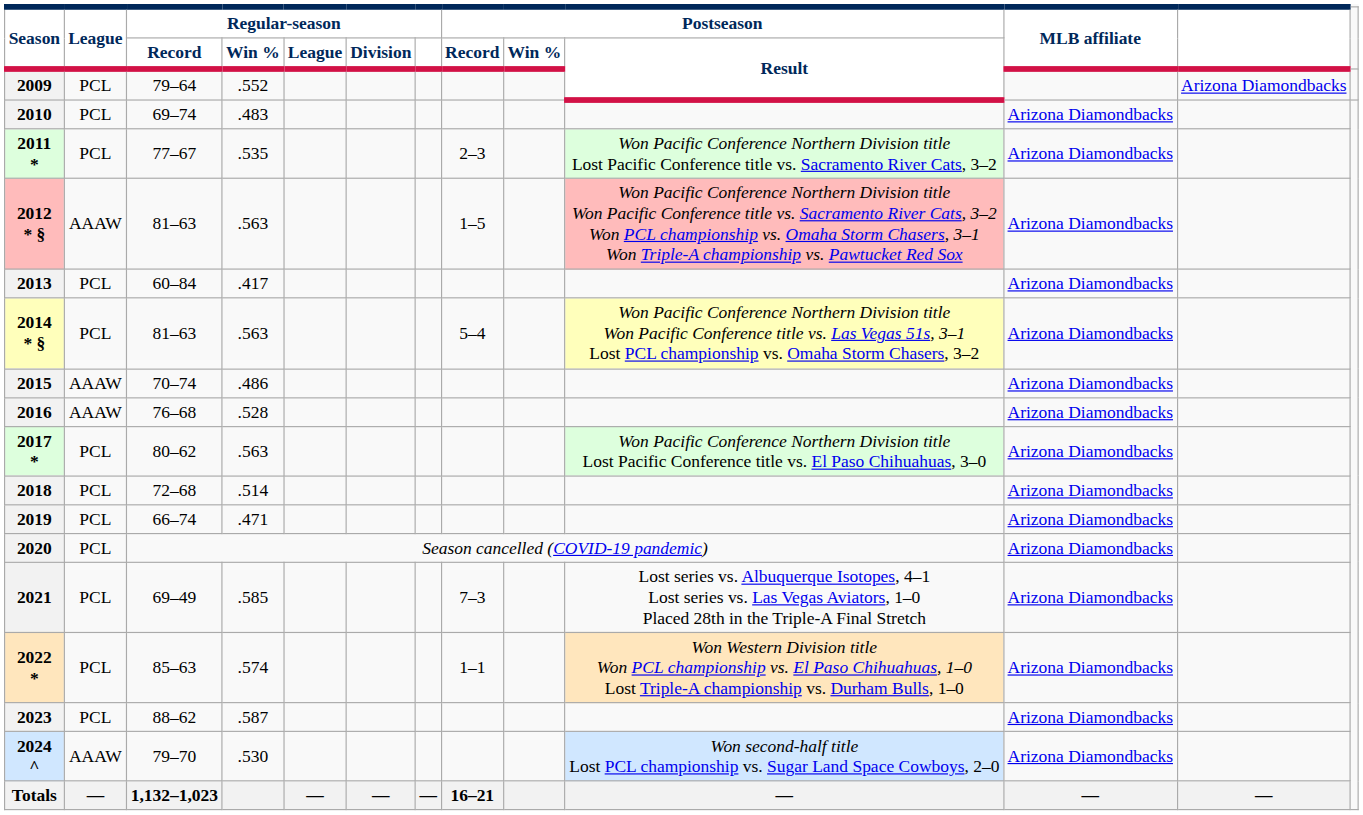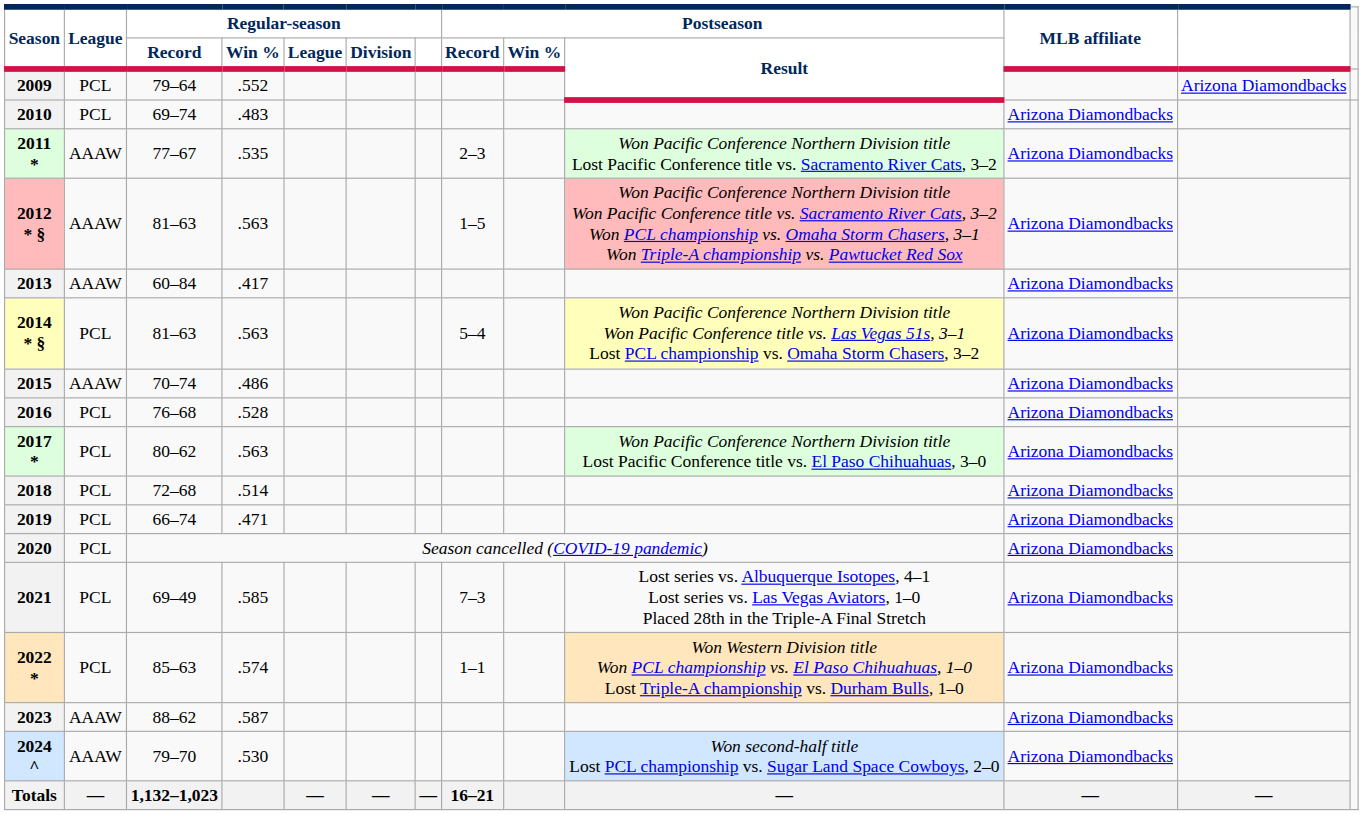2011 * | League: PCL -> AAAW
2013 | League: PCL -> AAAW
2016 | League: AAAW -> PCL
2023 | League: PCL -> AAAW
